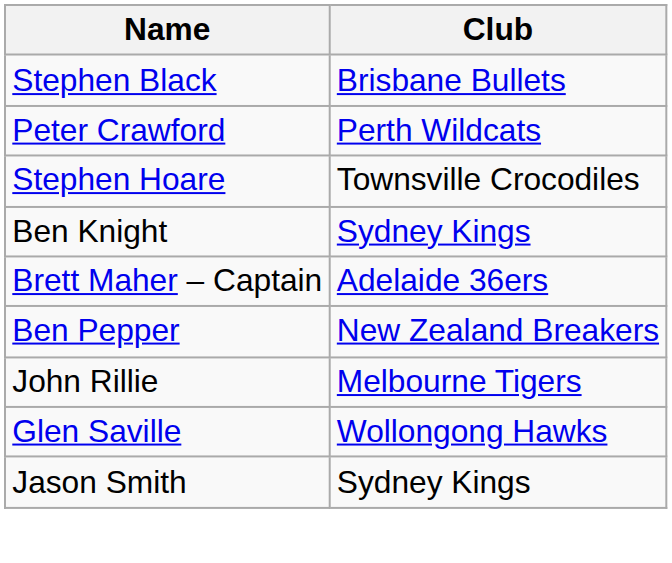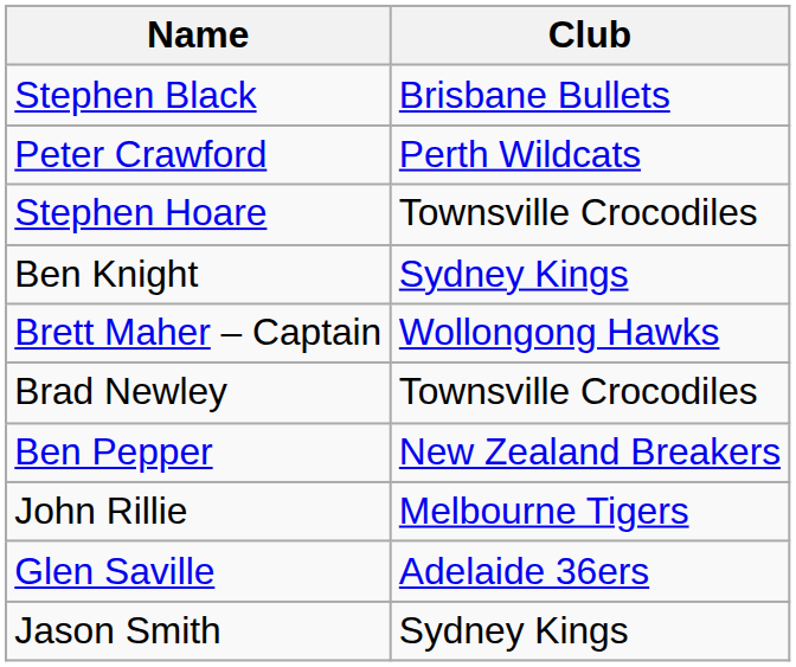Brett Maher – Captain | Club: Adelaide 36ers -> Wollongong Hawks
+ row: Brad Newley | Townsville Crocodiles
Glen Saville | Club: Wollongong Hawks -> Adelaide 36ers
